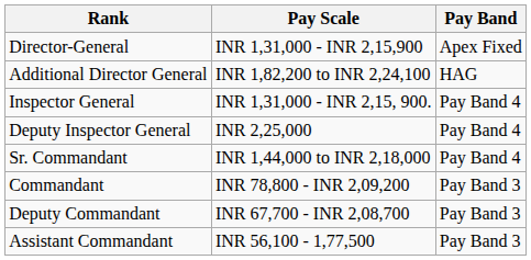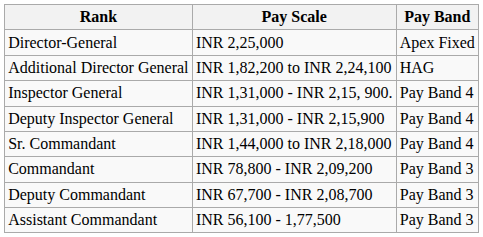Director-General | Pay Scale: INR 1,31,000 - INR 2,15,900 -> INR 2,25,000
Deputy Inspector General | Pay Scale: INR 2,25,000 -> INR 1,31,000 - INR 2,15,900
